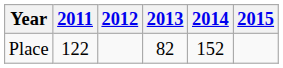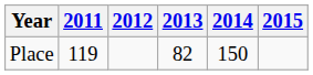Place | 2011: 122 -> 119
Place | 2014: 152 -> 150
